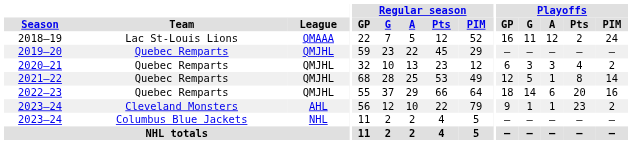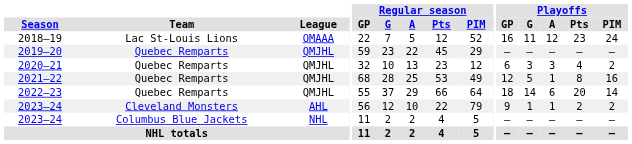2018–19 | Playoffs / Pts: 2 -> 23
2021–22 | Playoffs / PIM: 14 -> 16
2022–23 | Playoffs / PIM: 16 -> 14
2023–24 / Cleveland Monsters | Playoffs / Pts: 23 -> 2
